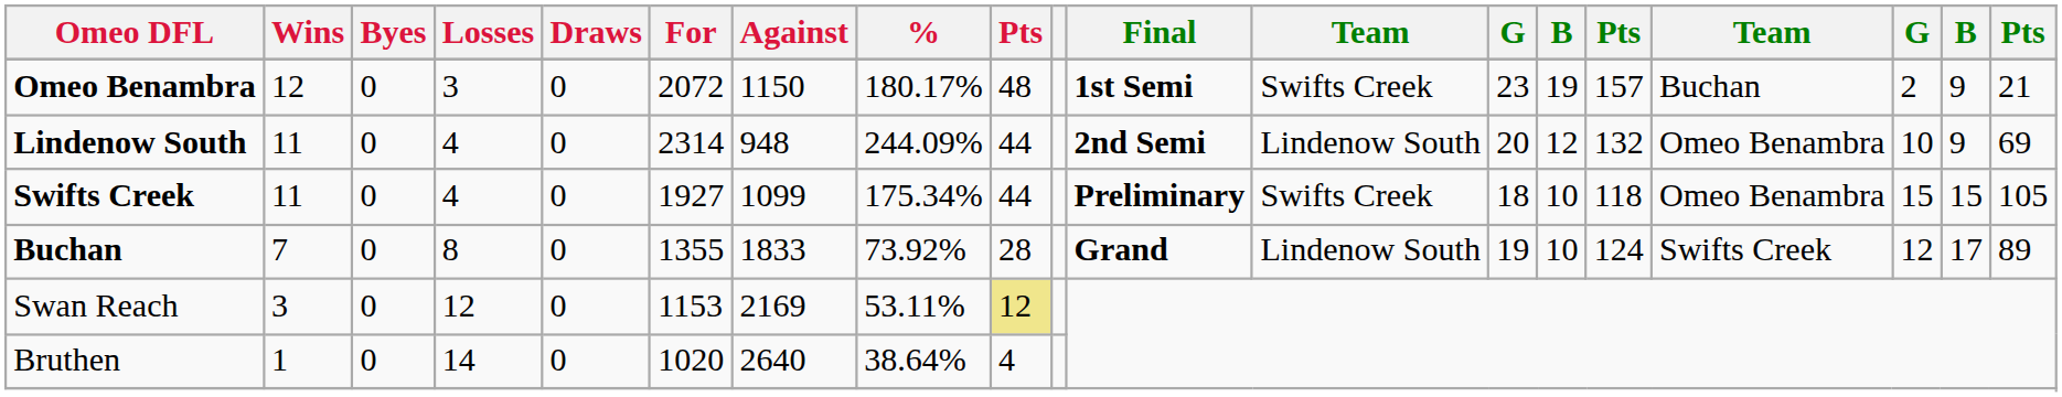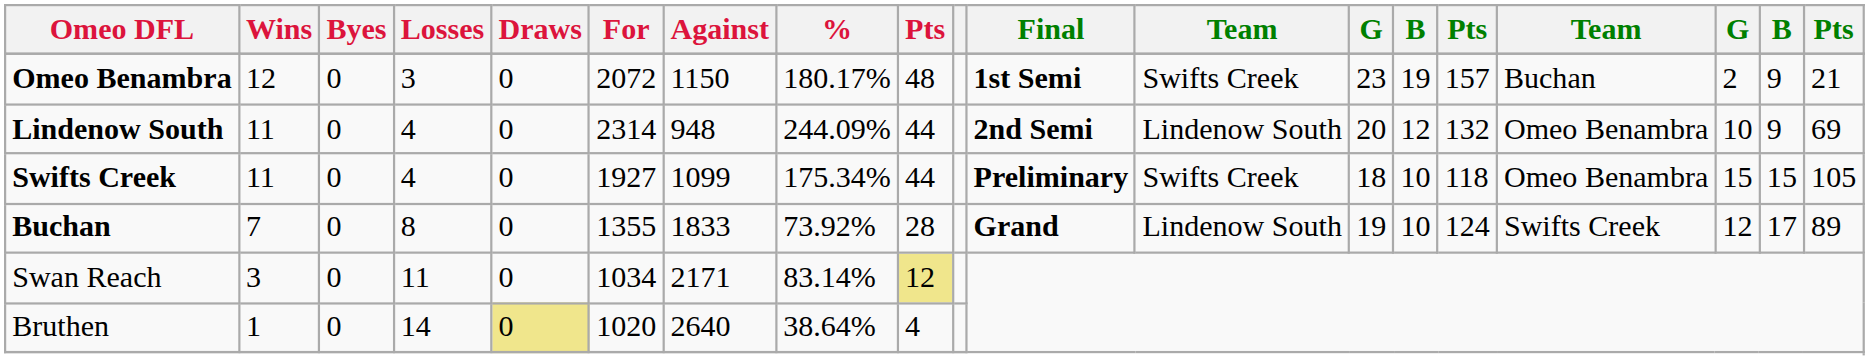Swan Reach | Losses: 12 -> 11
Swan Reach | For: 1153 -> 1034
Swan Reach | Against: 2169 -> 2171
Swan Reach | %: 53.11% -> 83.14%
Bruthen | Draws: no background -> khaki background
